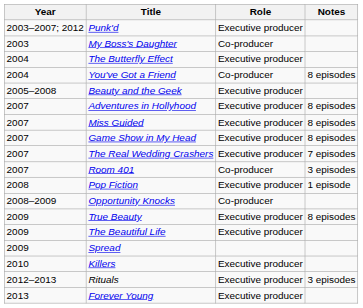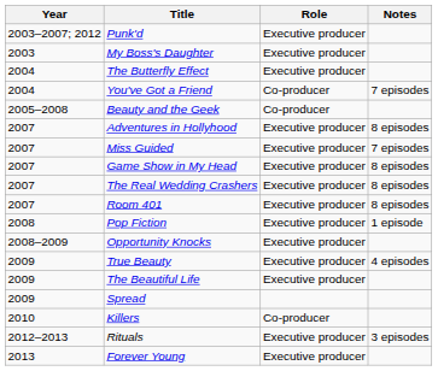My Boss's Daughter | Role: Co-producer -> Executive producer
You've Got a Friend | Notes: 8 episodes -> 7 episodes
Beauty and the Geek | Role: Executive producer -> Co-producer
Miss Guided | Notes: 8 episodes -> 7 episodes
The Real Wedding Crashers | Notes: 7 episodes -> 8 episodes
Room 401 | Role: Co-producer -> Executive producer
Room 401 | Notes: 3 episodes -> 8 episodes
Opportunity Knocks | Role: Co-producer -> Executive producer
True Beauty | Notes: 8 episodes -> 4 episodes
Killers | Role: Executive producer -> Co-producer
